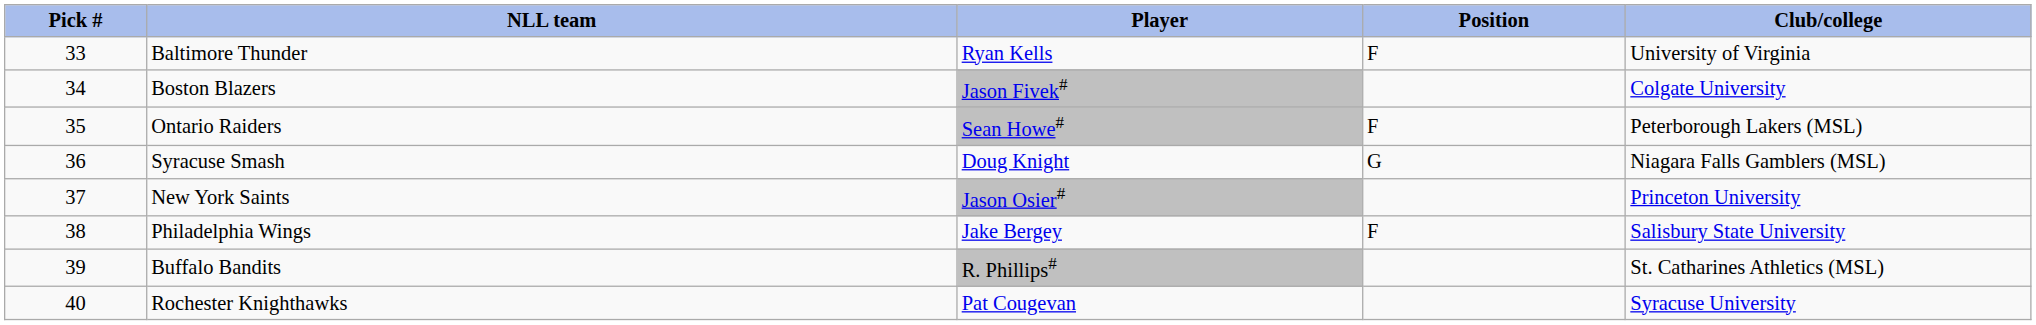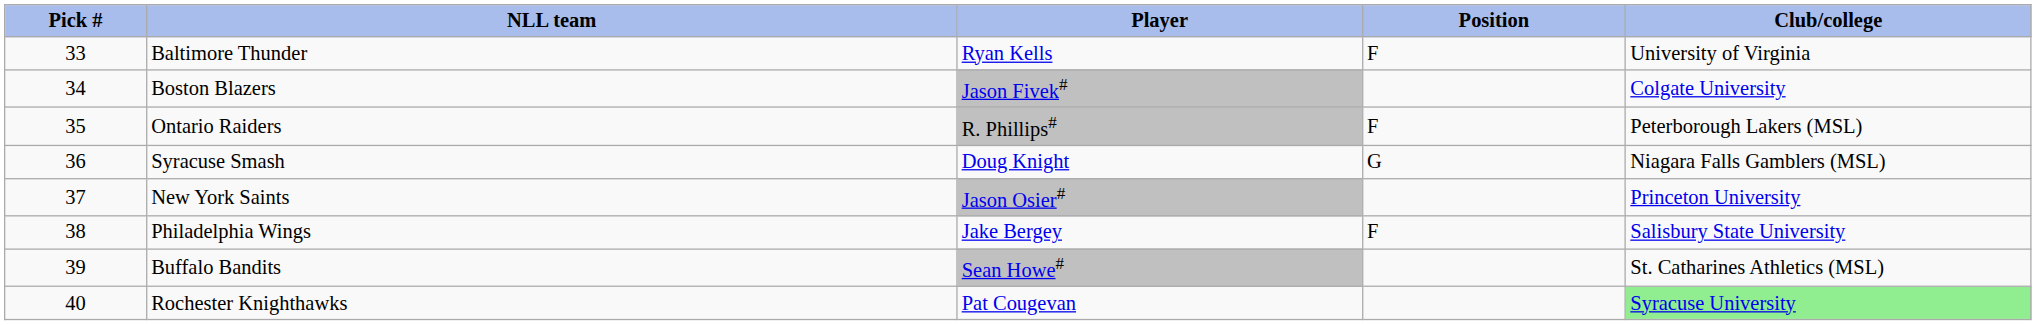Ontario Raiders | Player: Sean Howe# -> R. Phillips#
Buffalo Bandits | Player: R. Phillips# -> Sean Howe#
Rochester Knighthawks | Club/college: no background -> lightgreen background
